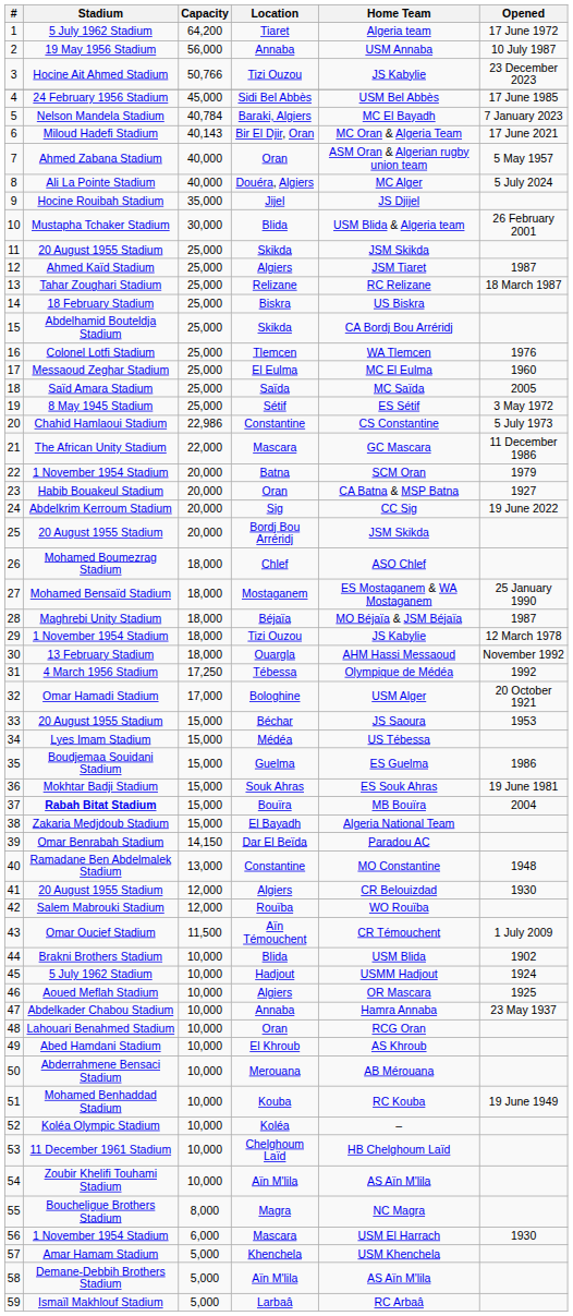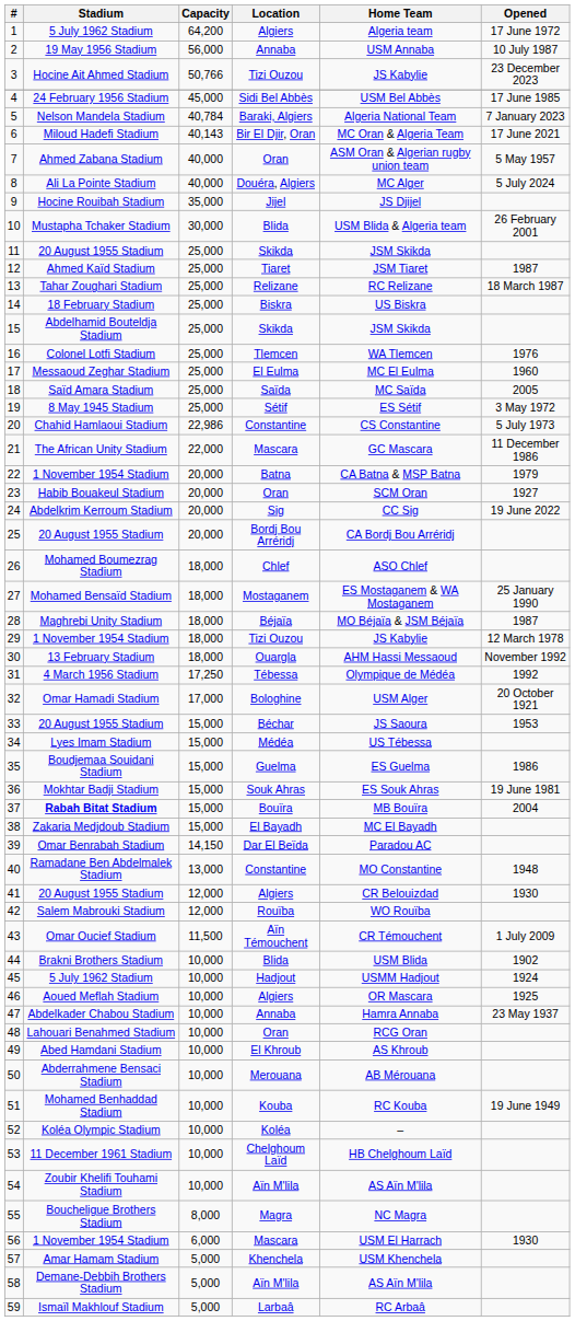1 | Location: Tiaret -> Algiers
5 | Home Team: MC El Bayadh -> Algeria National Team
12 | Location: Algiers -> Tiaret
15 | Home Team: CA Bordj Bou Arréridj -> JSM Skikda
22 | Home Team: SCM Oran -> CA Batna & MSP Batna
23 | Home Team: CA Batna & MSP Batna -> SCM Oran
25 | Home Team: JSM Skikda -> CA Bordj Bou Arréridj
38 | Home Team: Algeria National Team -> MC El Bayadh
